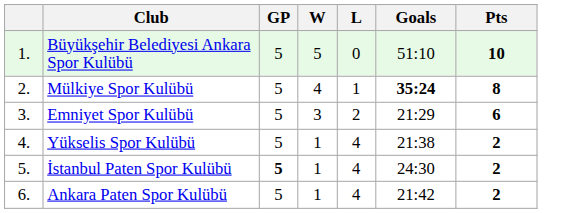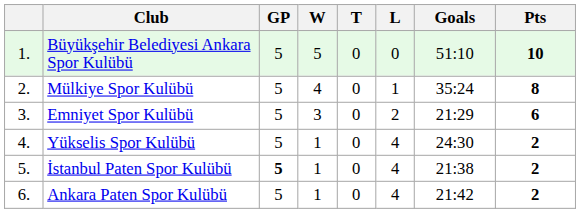+ column: T | 0 | 0 | 0 | 0 | 0 | 0
Mülkiye Spor Kulübü | Goals: bold -> normal
Yükselis Spor Kulübü | Goals: 21:38 -> 24:30
İstanbul Paten Spor Kulübü | Goals: 24:30 -> 21:38
